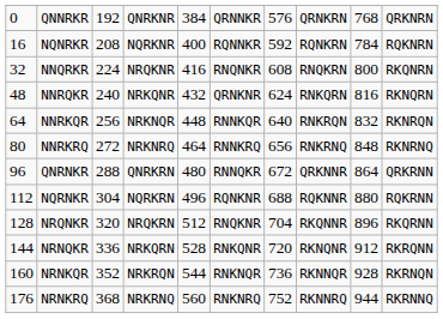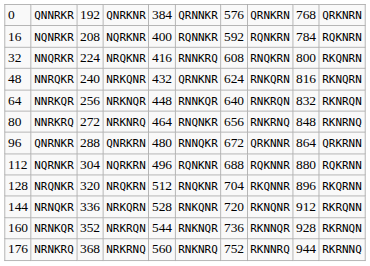NNQRKR | column 6: RNQNKR -> RNNKRQ
NNRKRQ | column 6: RNNKRQ -> RNQNKR
